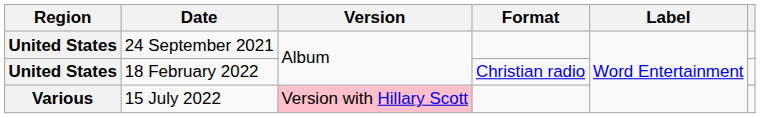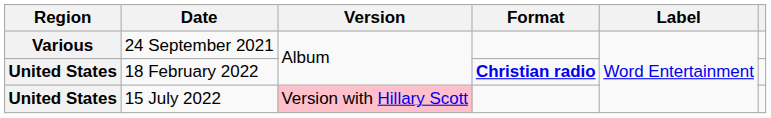24 September 2021 | Region: United States -> Various
18 February 2022 | Format: normal -> bold
15 July 2022 | Region: Various -> United States
